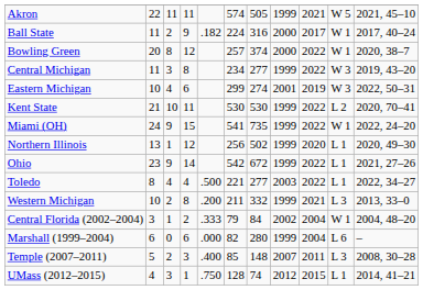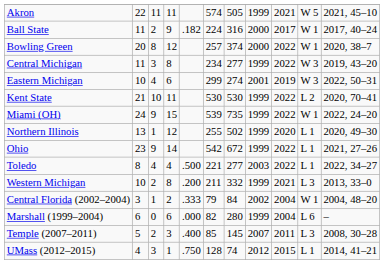Miami (OH) | column 6: 541 -> 539
Northern Illinois | column 6: 256 -> 255
Temple (2007–2011) | column 7: 148 -> 145
